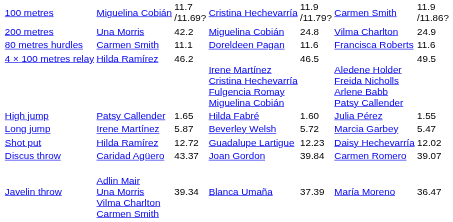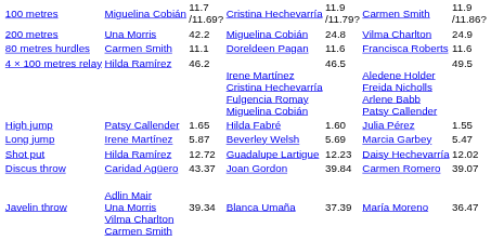Long jump | column 5: 5.72 -> 5.69
